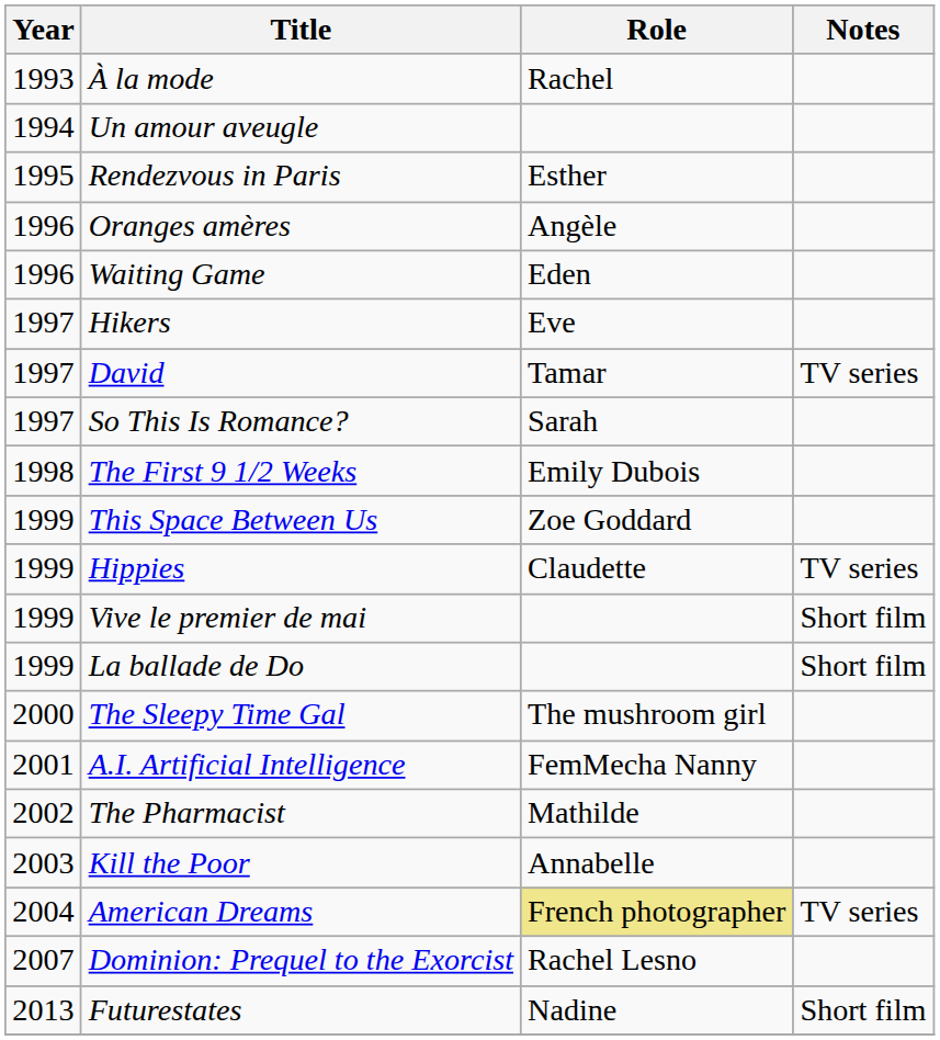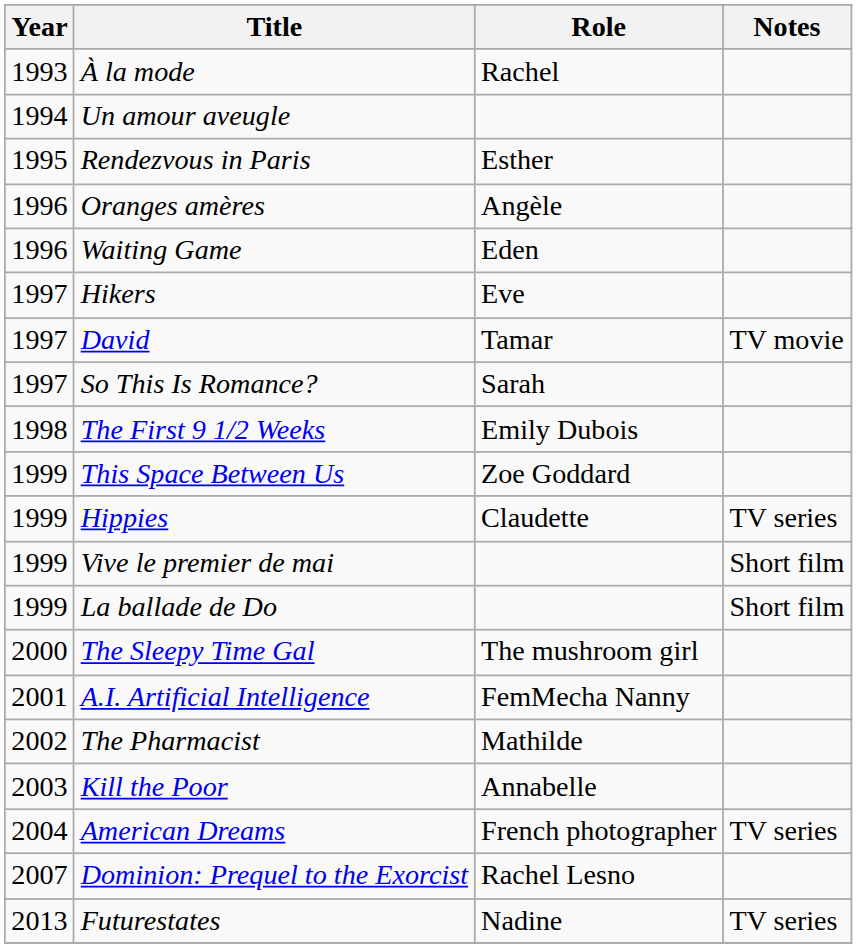David | Notes: TV series -> TV movie
American Dreams | Role: khaki background -> no background
Futurestates | Notes: Short film -> TV series
